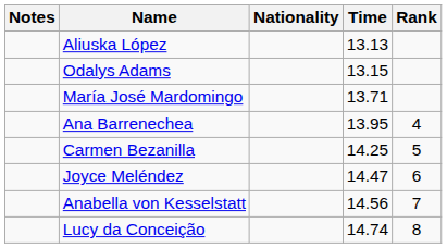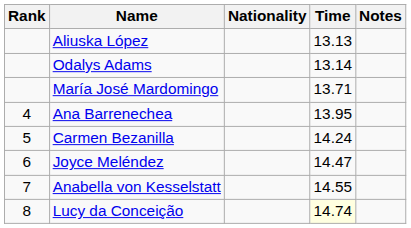columns swapped: Rank <-> Notes
Odalys Adams | Time: 13.15 -> 13.14
Carmen Bezanilla | Time: 14.25 -> 14.24
Anabella von Kesselstatt | Time: 14.56 -> 14.55
Lucy da Conceição | Time: no background -> lightyellow background
